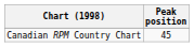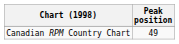Canadian RPM Country Chart | Peak position: 45 -> 49
